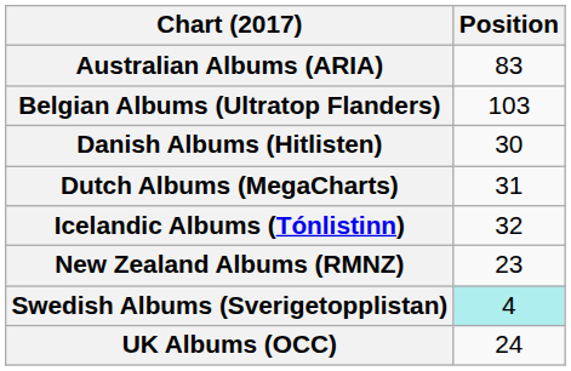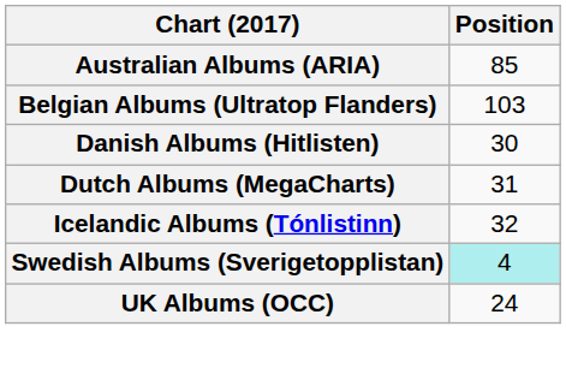Australian Albums (ARIA) | Position: 83 -> 85
- row: New Zealand Albums (RMNZ) | 23
